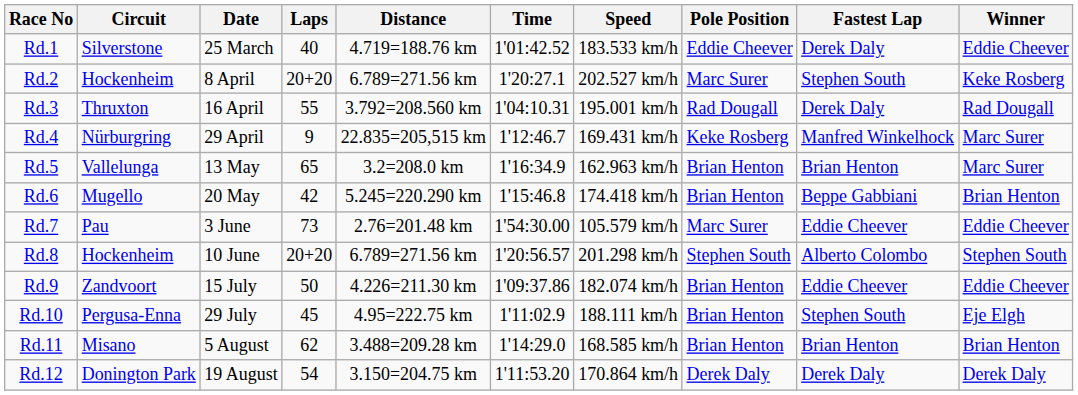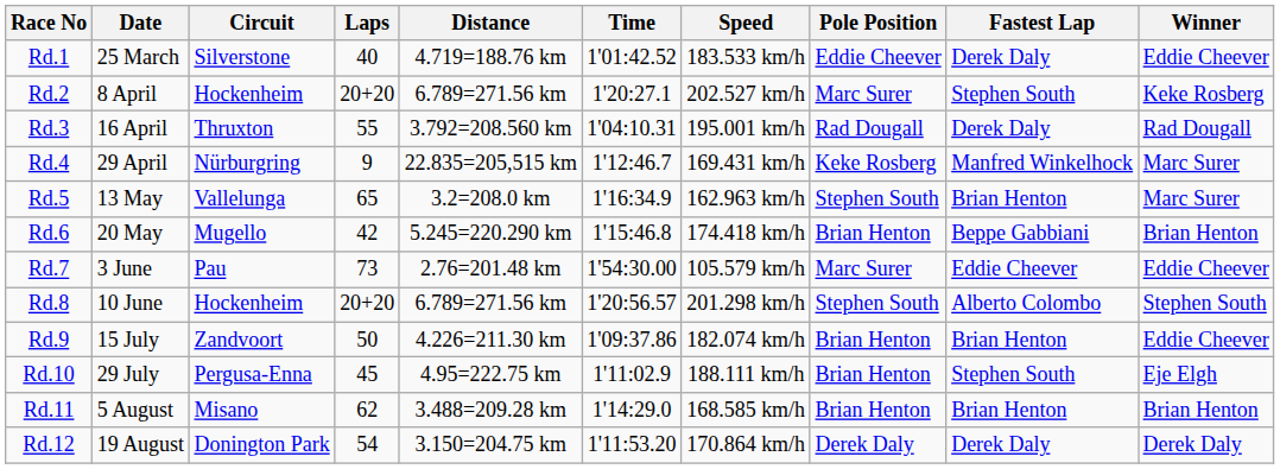columns swapped: Circuit <-> Date
Rd.5 | Pole Position: Brian Henton -> Stephen South
Rd.9 | Fastest Lap: Eddie Cheever -> Brian Henton
